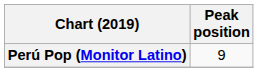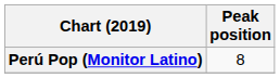Perú Pop (Monitor Latino) | Peak position: 9 -> 8
